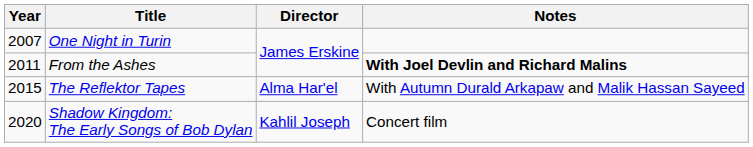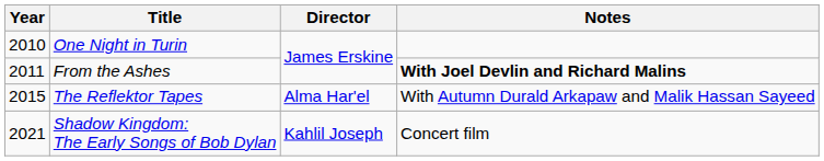One Night in Turin | Year: 2007 -> 2010
Shadow Kingdom: The Early Songs of Bob Dylan | Year: 2020 -> 2021
